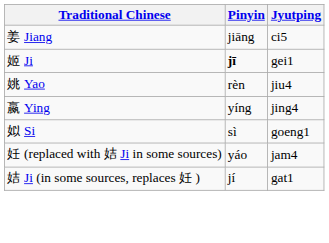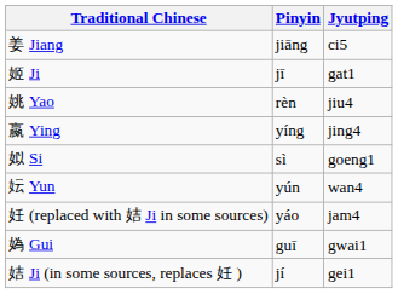姬 Ji | Pinyin: bold -> normal
姬 Ji | Jyutping: gei1 -> gat1
+ row: 妘 Yun | yún | wan4
+ row: 媯 Gui | guī | gwai1
姞 Ji (in some sources, replaces 妊 ) | Jyutping: gat1 -> gei1
